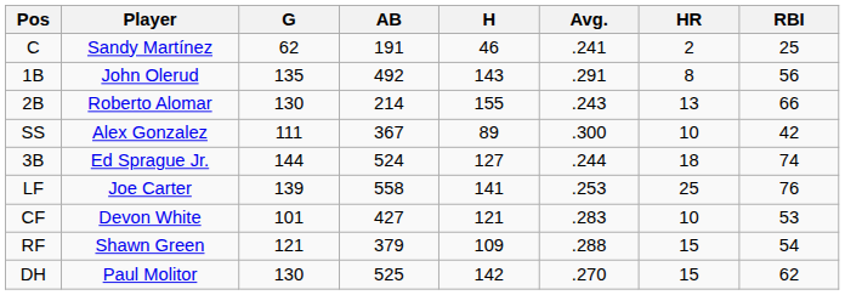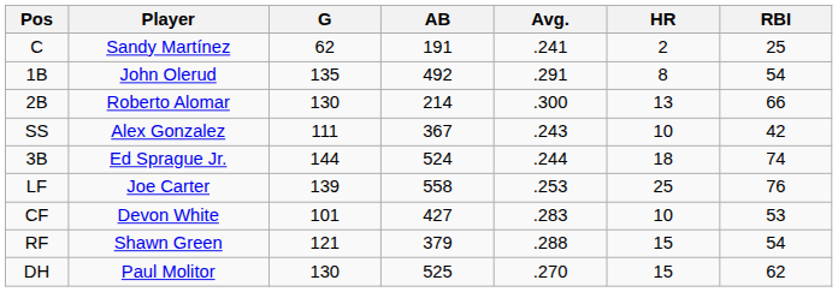- column: H | 46 | 143 | 155 | 89 | 127 | 141 | 121 | 109 | 142
1B | RBI: 56 -> 54
2B | Avg.: .243 -> .300
SS | Avg.: .300 -> .243
